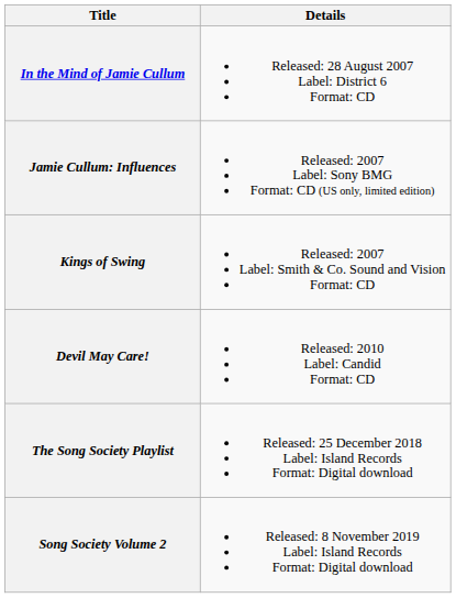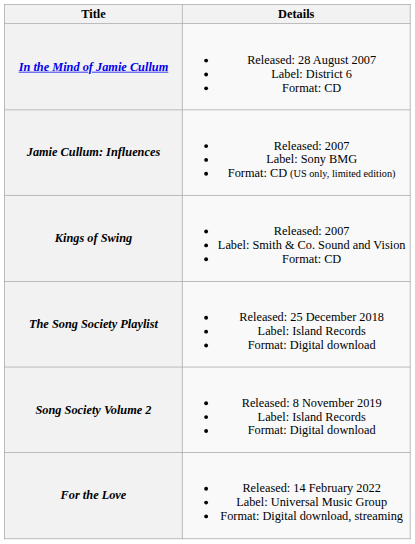- row: Devil May Care! | Released: 2010 Label: Candid Format: CD
+ row: For the Love | Released: 14 February 2022 Label: Universal Music Group Format: Digital download, streaming
